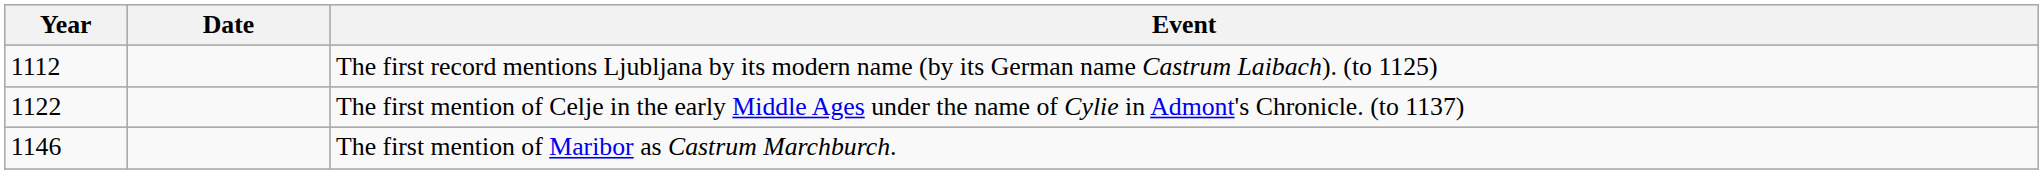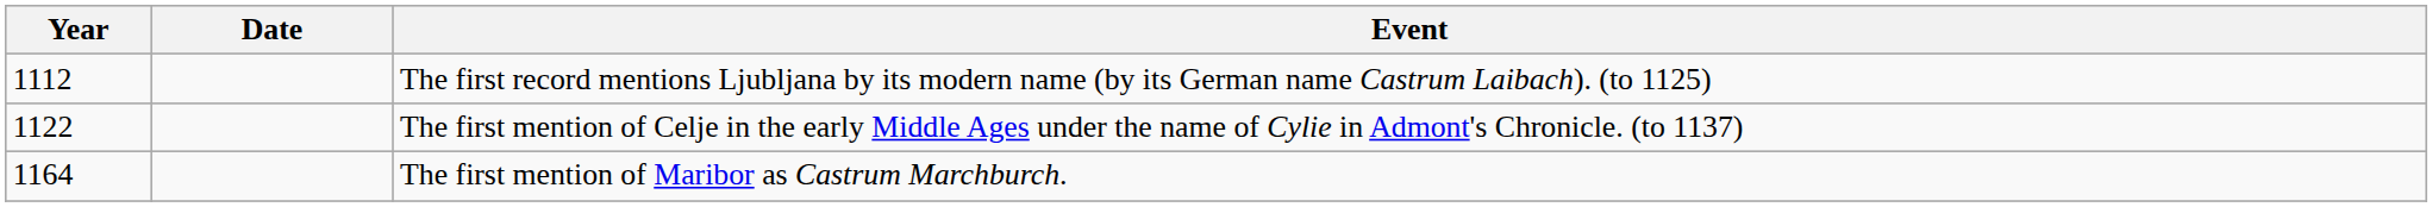The first mention of Maribor as Castrum Marchburch. | Year: 1146 -> 1164
